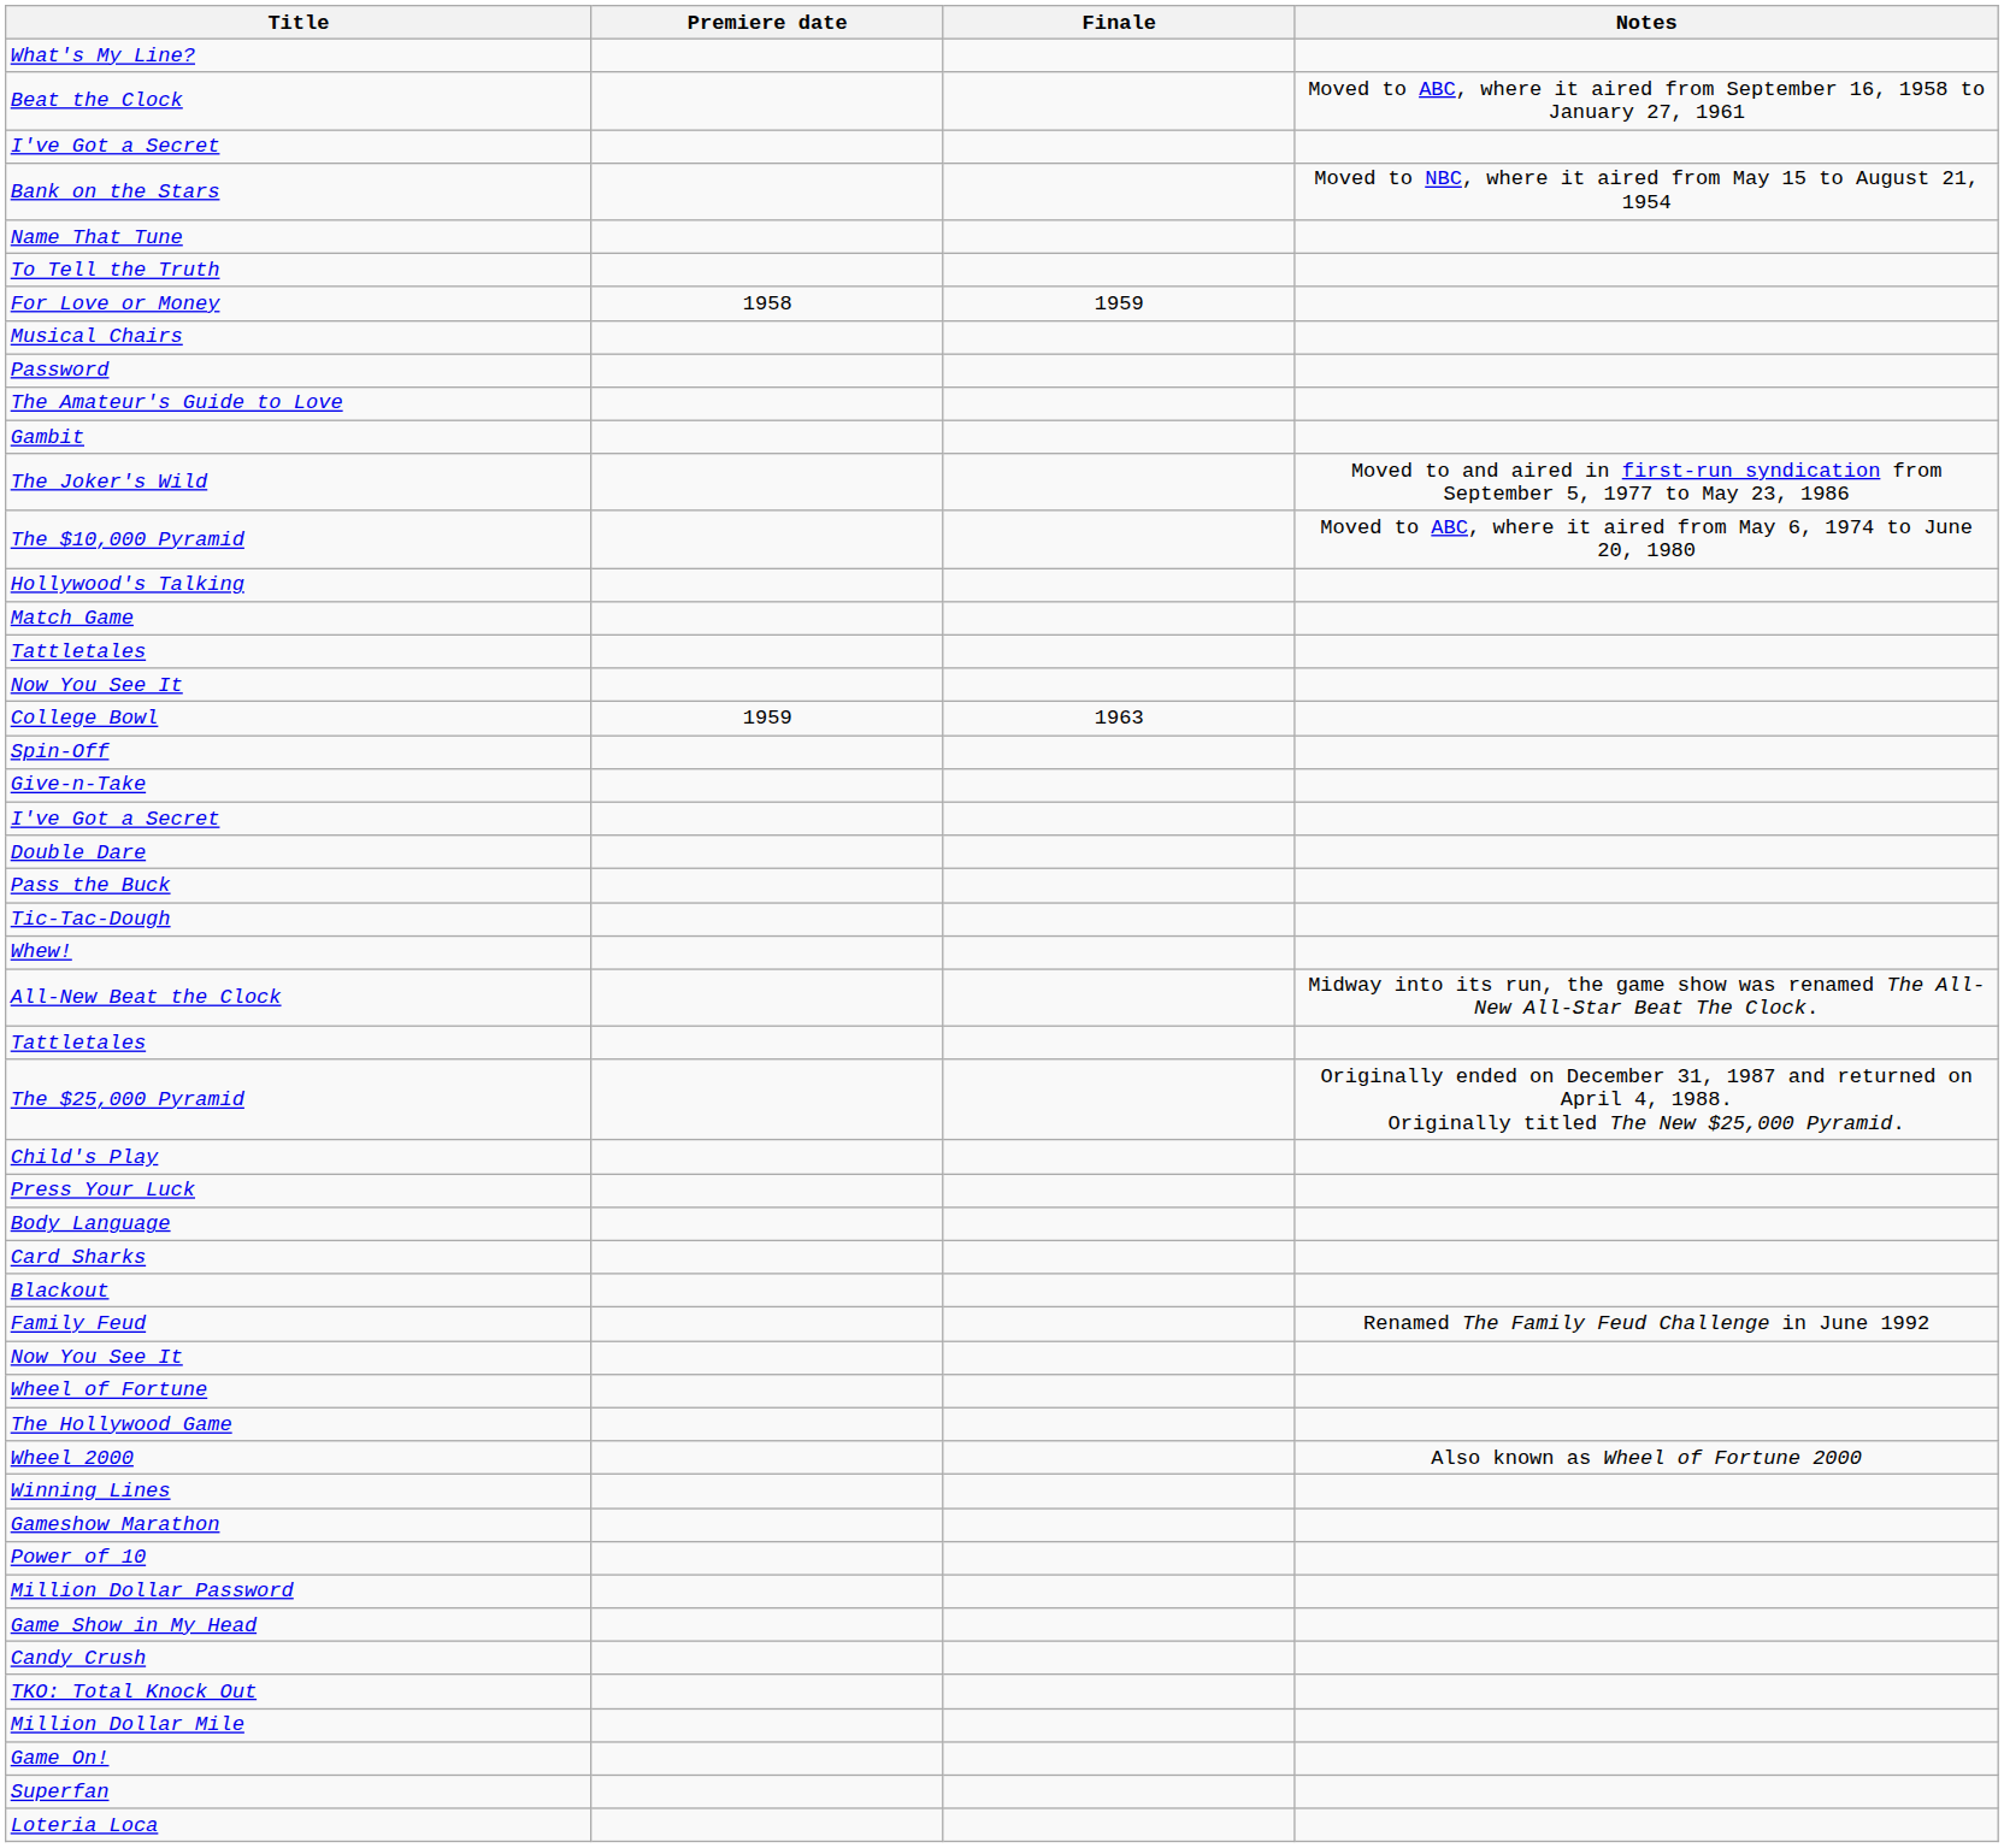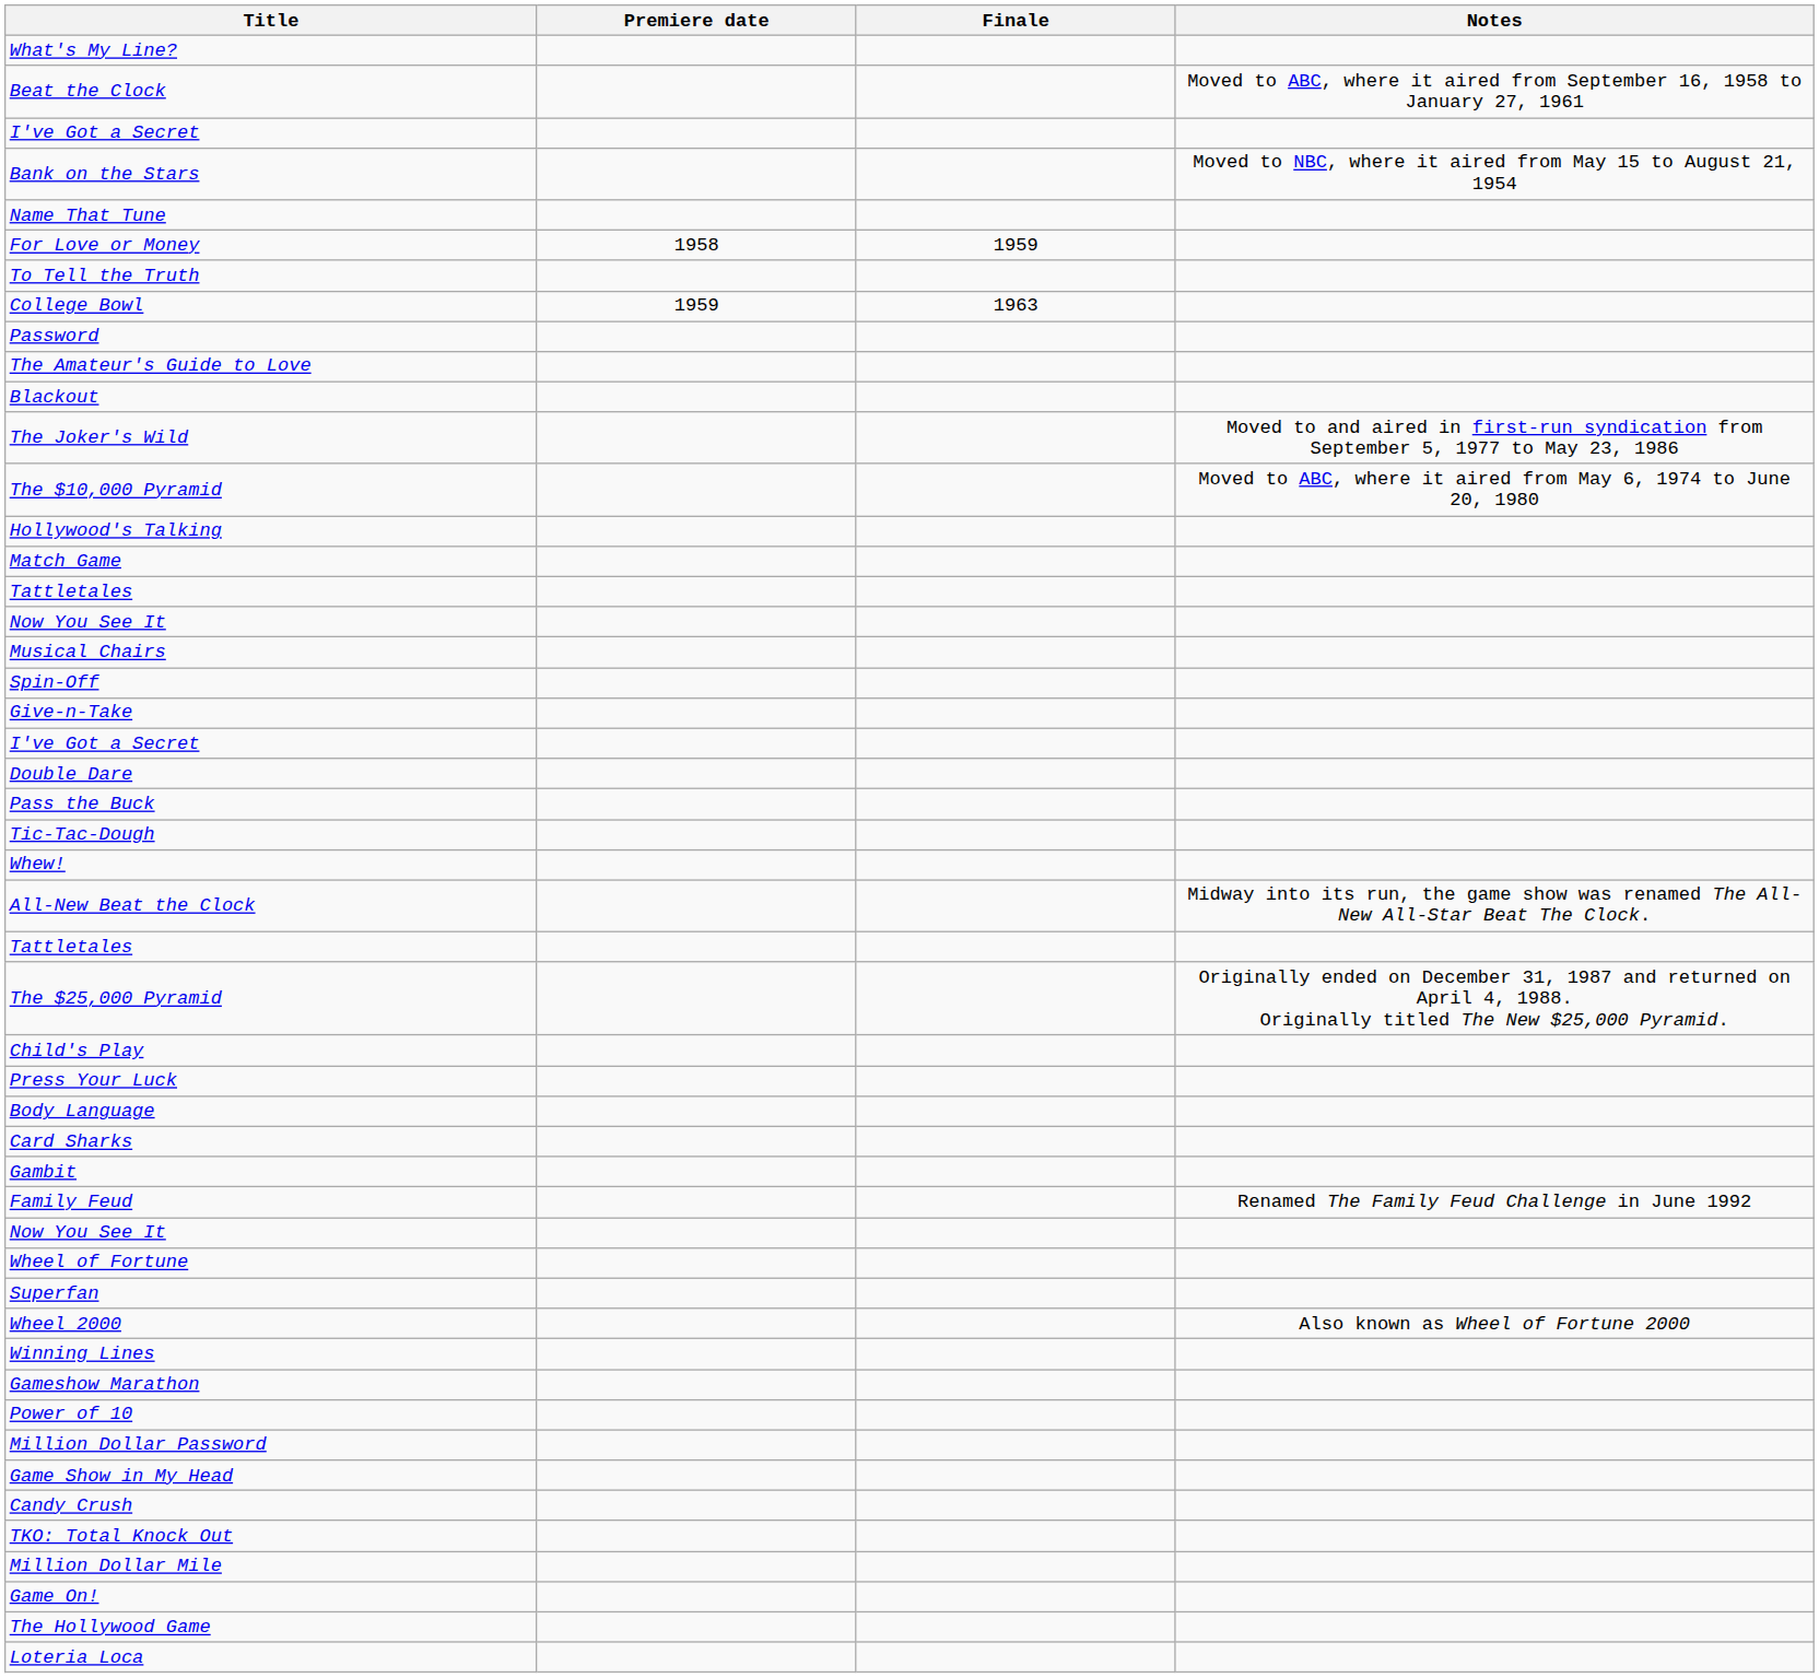rows swapped: To Tell the Truth <-> For Love or Money
rows swapped: College Bowl <-> Musical Chairs
rows swapped: Gambit <-> Blackout
rows swapped: The Hollywood Game <-> Superfan
